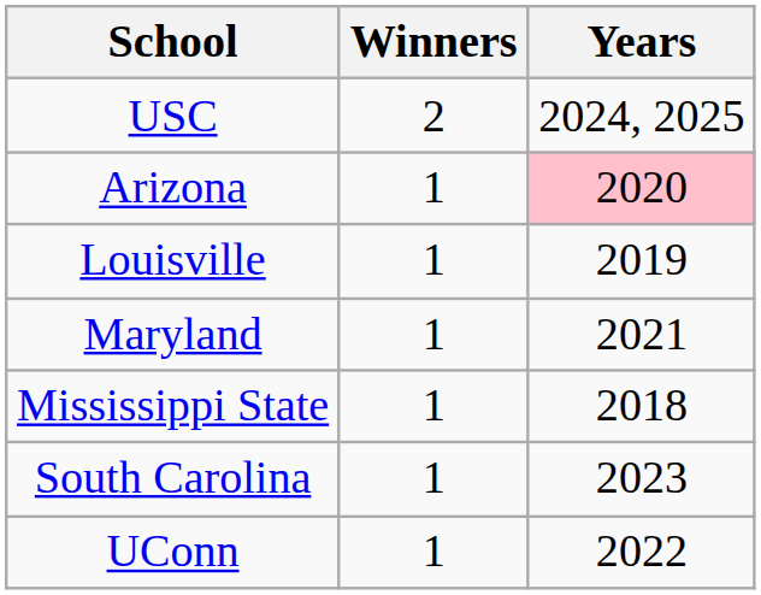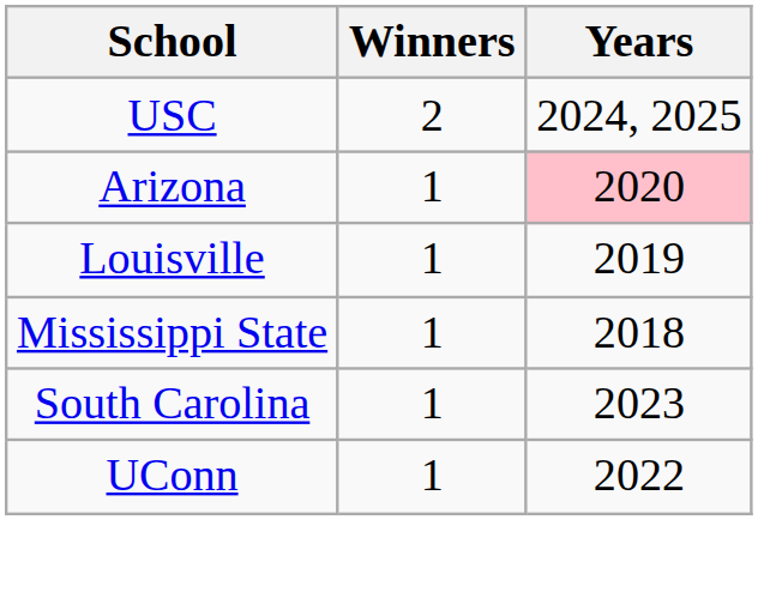- row: Maryland | 1 | 2021
